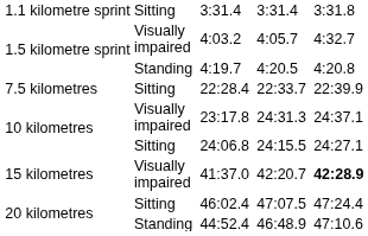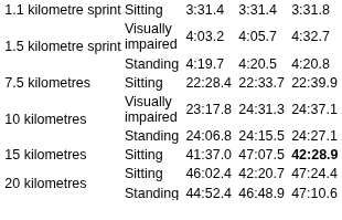24:06.8 | column 2: Sitting -> Standing
41:37.0 | column 2: Visually impaired -> Sitting
41:37.0 | column 6: 42:20.7 -> 47:07.5
46:02.4 | column 6: 47:07.5 -> 42:20.7
